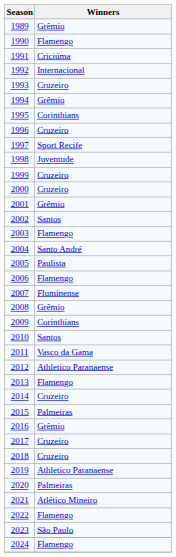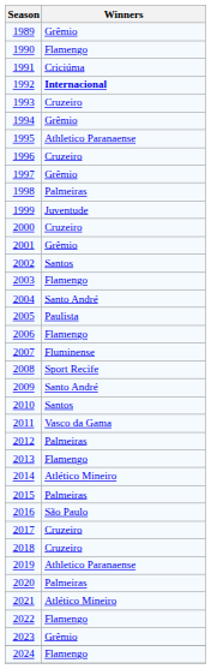1992 | Winners: normal -> bold
1995 | Winners: Corinthians -> Athletico Paranaense
1997 | Winners: Sport Recife -> Grêmio
1998 | Winners: Juventude -> Palmeiras
1999 | Winners: Cruzeiro -> Juventude
2008 | Winners: Grêmio -> Sport Recife
2009 | Winners: Corinthians -> Santo André
2012 | Winners: Athletico Paranaense -> Palmeiras
2014 | Winners: Cruzeiro -> Atlético Mineiro
2016 | Winners: Grêmio -> São Paulo
2023 | Winners: São Paulo -> Grêmio
